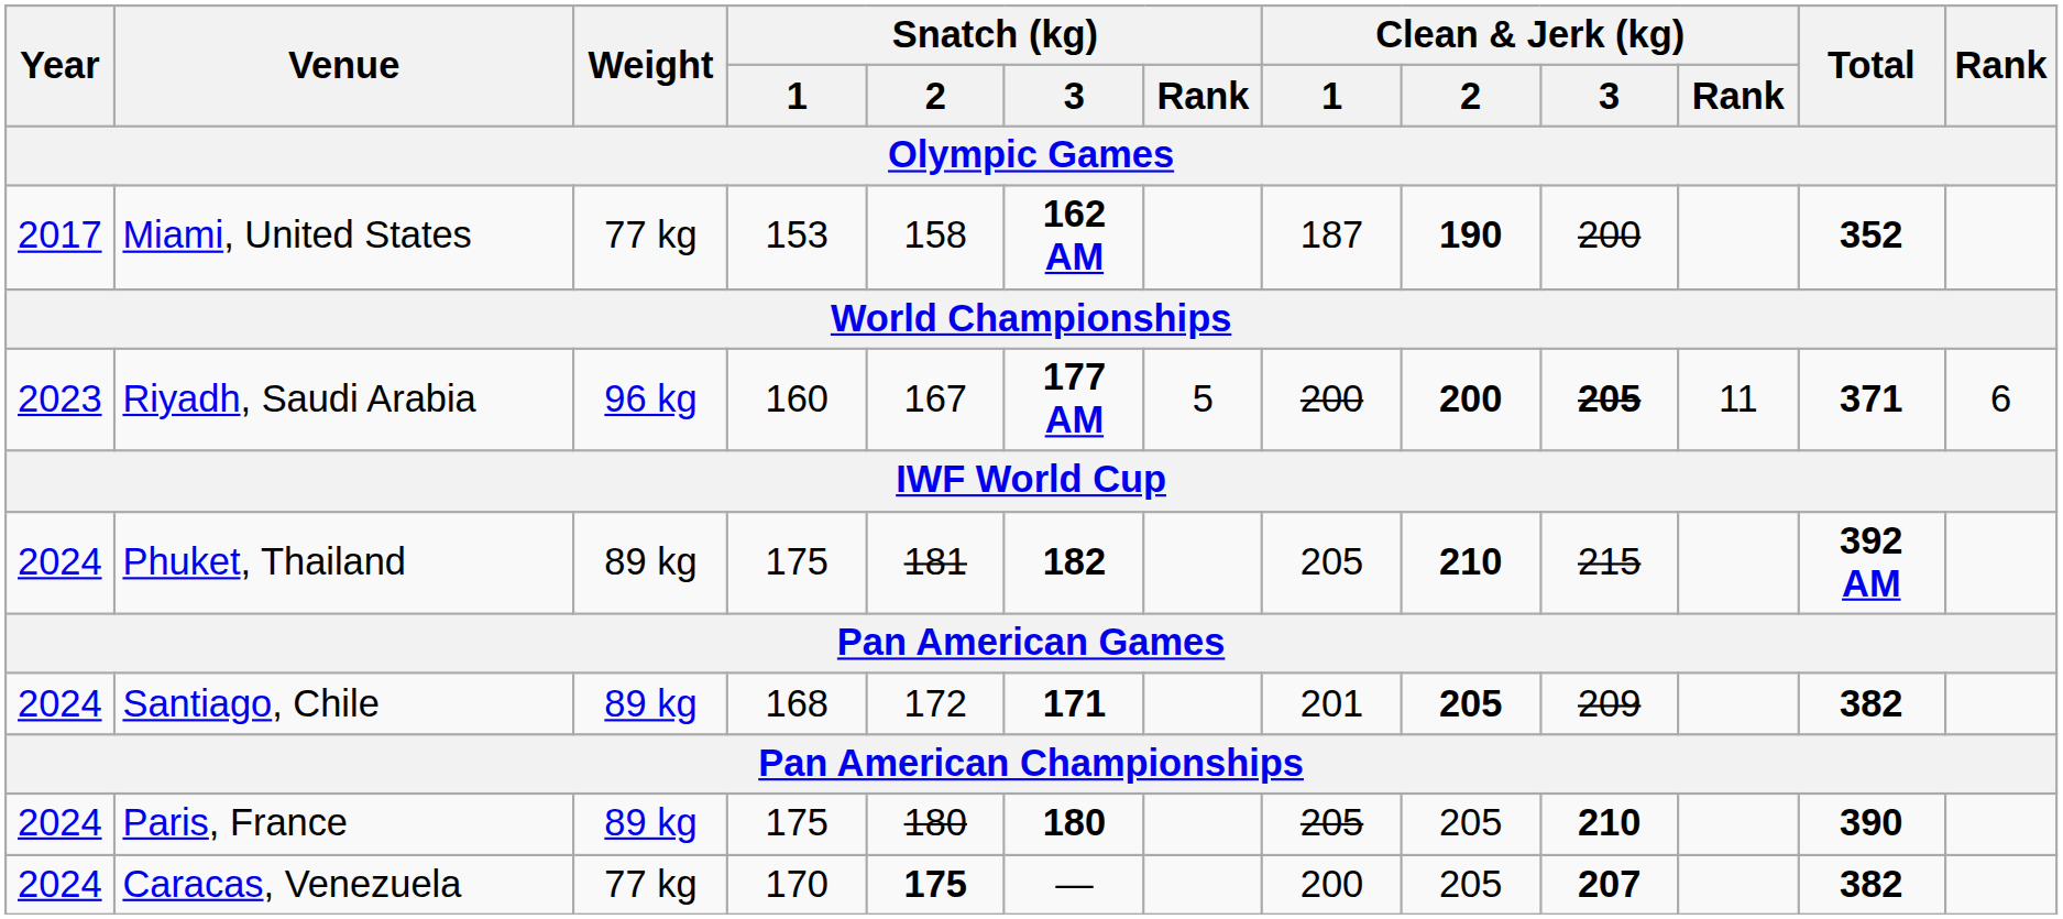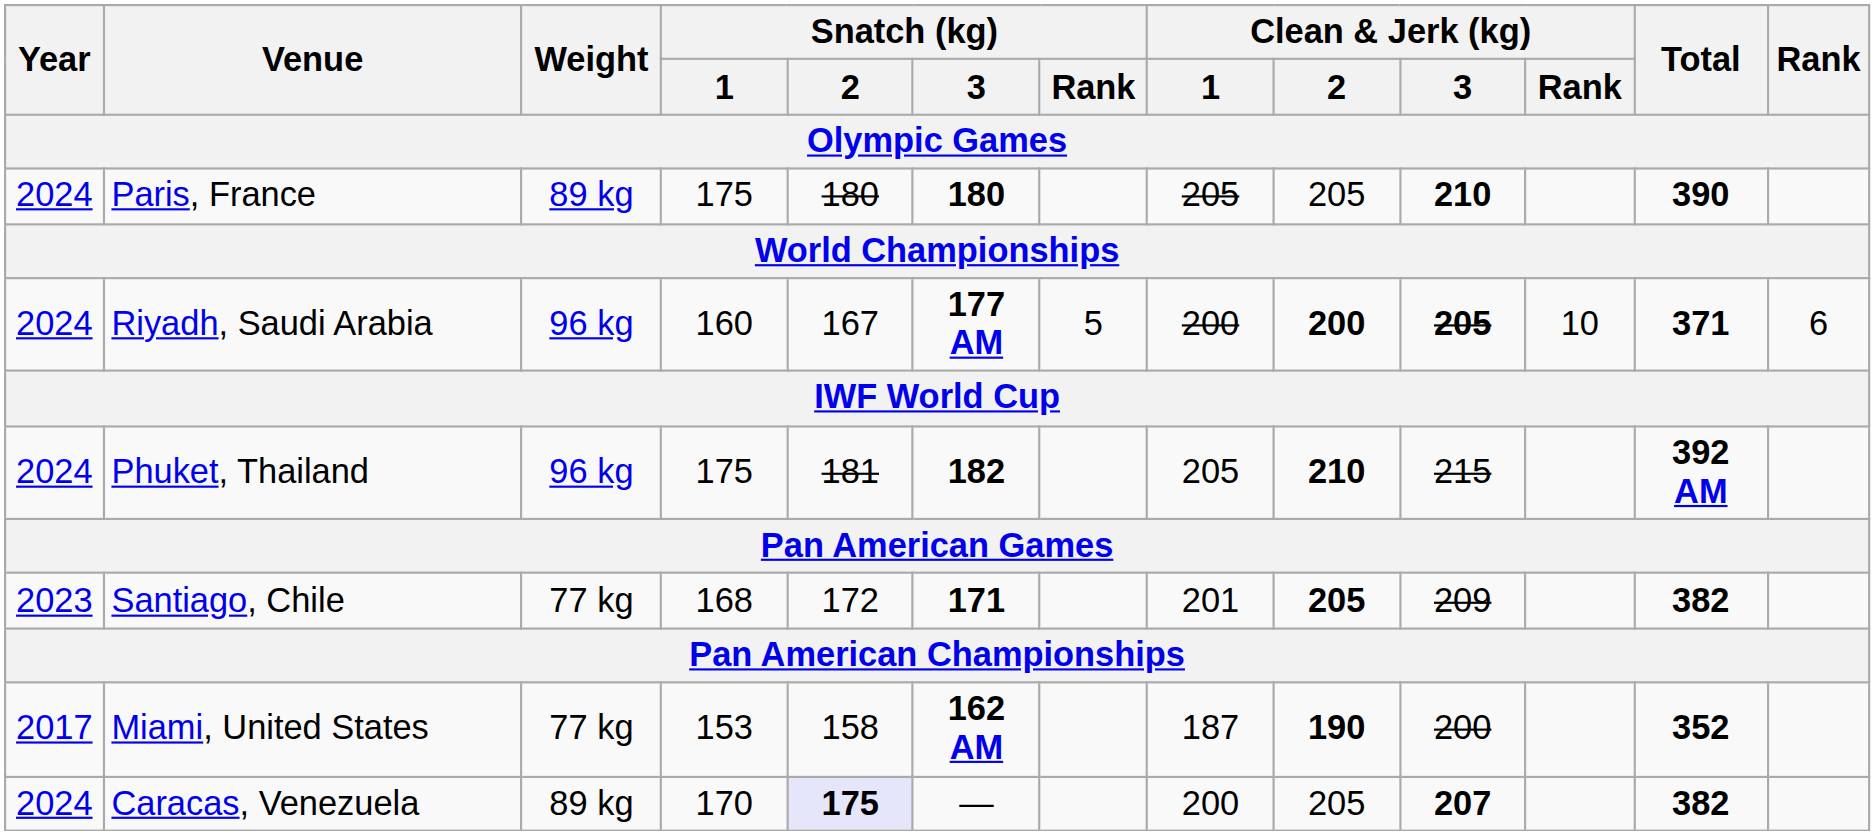rows swapped: Paris, France <-> Miami, United States
Riyadh, Saudi Arabia | Year: 2023 -> 2024
Riyadh, Saudi Arabia | Clean & Jerk (kg) / Rank: 11 -> 10
Phuket, Thailand | Weight: 89 kg -> 96 kg
Santiago, Chile | Year: 2024 -> 2023
Santiago, Chile | Weight: 89 kg -> 77 kg
Caracas, Venezuela | Weight: 77 kg -> 89 kg
Caracas, Venezuela | Snatch (kg) / 2: no background -> lavender background
